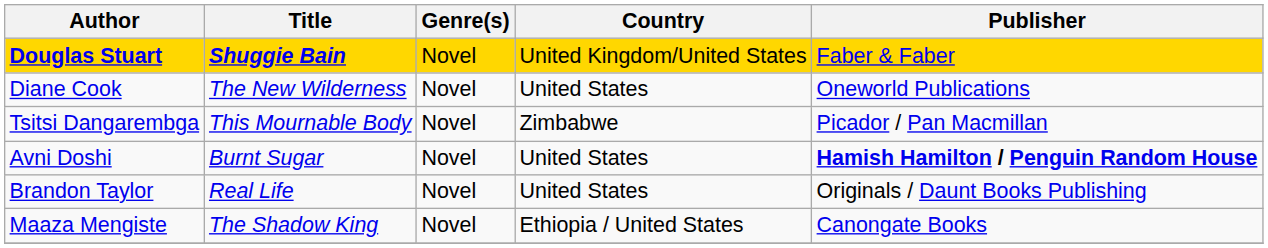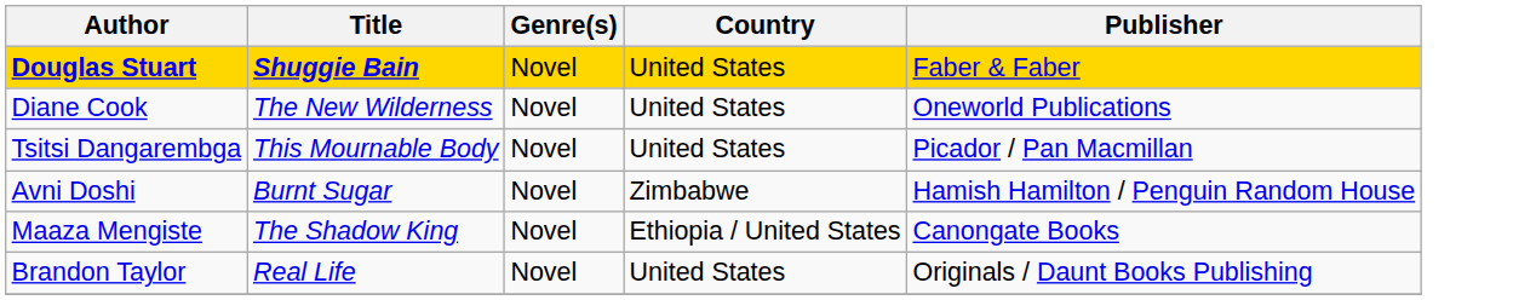Douglas Stuart | Country: United Kingdom/United States -> United States
Tsitsi Dangarembga | Country: Zimbabwe -> United States
Avni Doshi | Country: United States -> Zimbabwe
Avni Doshi | Publisher: bold -> normal
rows swapped: Maaza Mengiste <-> Brandon Taylor
